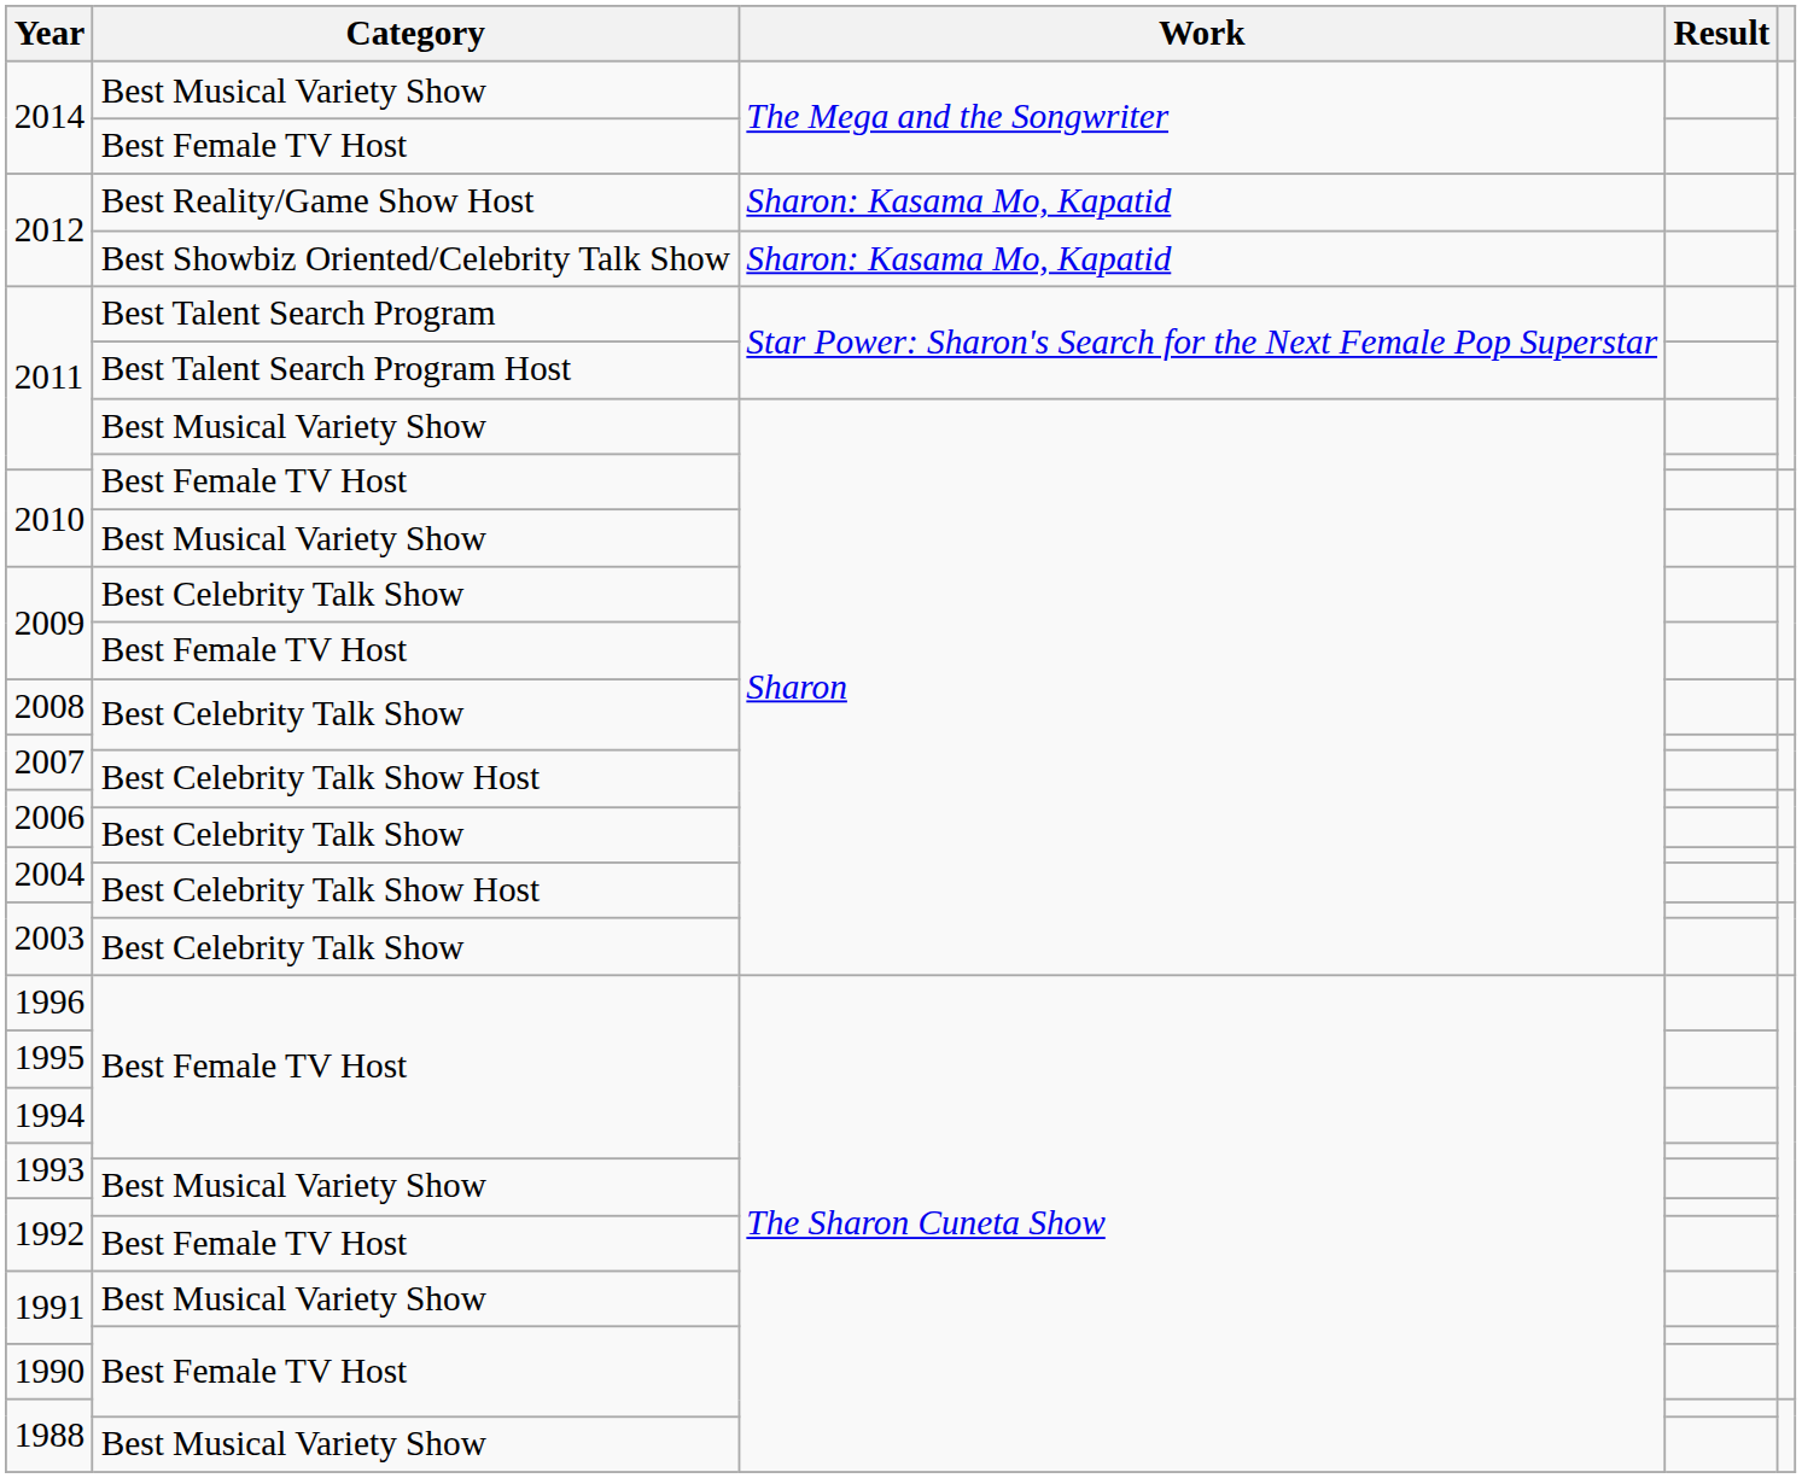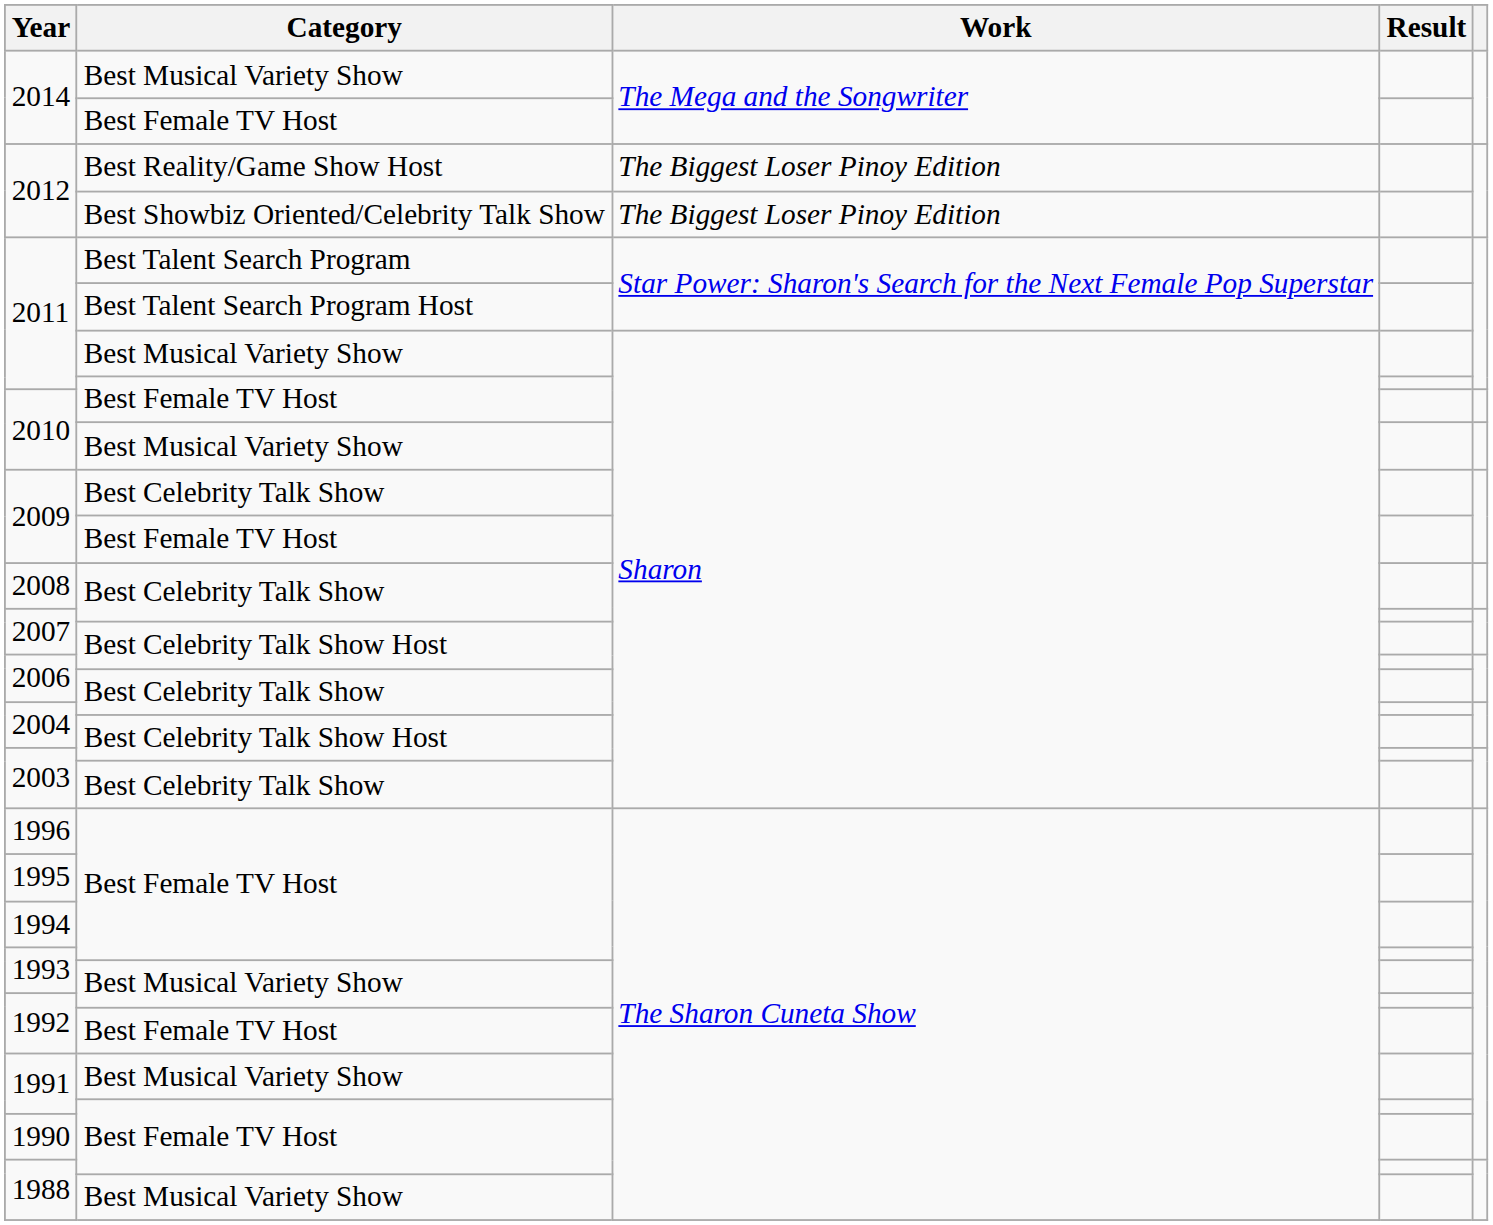2012 / Best Reality/Game Show Host | Work: Sharon: Kasama Mo, Kapatid -> The Biggest Loser Pinoy Edition
2012 / Best Showbiz Oriented/Celebrity Talk Show | Work: Sharon: Kasama Mo, Kapatid -> The Biggest Loser Pinoy Edition
